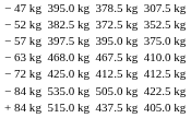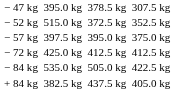− 52 kg | column 3: 382.5 kg -> 515.0 kg
- row: − 63 kg | 468.0 kg | 467.5 kg | 410.0 kg
+ 84 kg | column 3: 515.0 kg -> 382.5 kg
